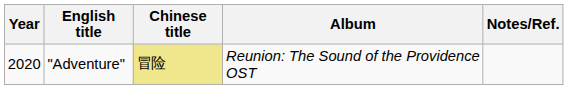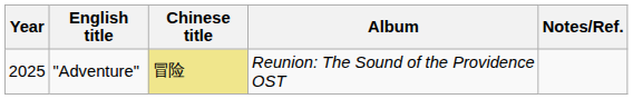"Adventure" | Year: 2020 -> 2025
